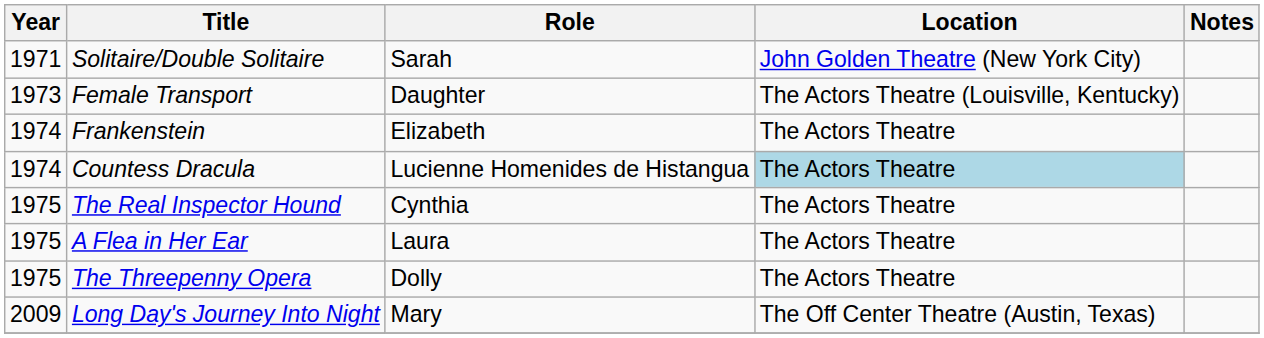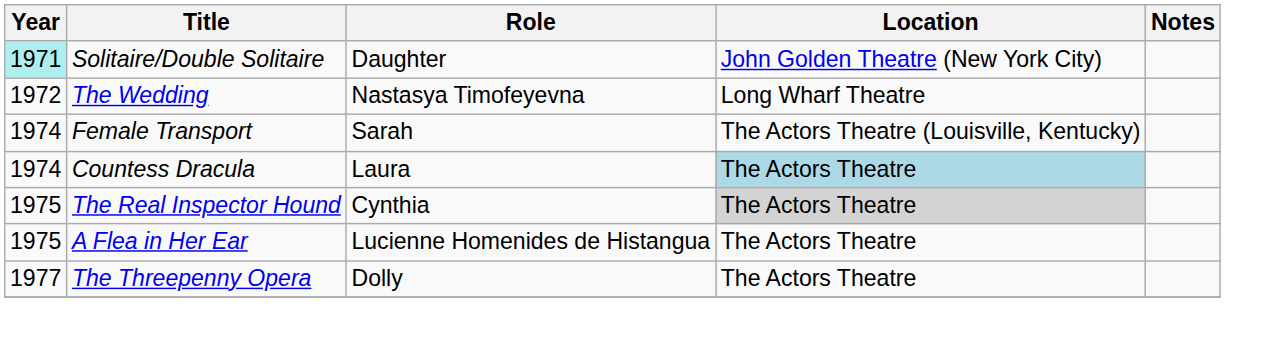Solitaire/Double Solitaire | Year: no background -> paleturquoise background
Solitaire/Double Solitaire | Role: Sarah -> Daughter
+ row: 1972 | The Wedding | Nastasya Timofeyevna | Long Wharf Theatre
Female Transport | Year: 1973 -> 1974
Female Transport | Role: Daughter -> Sarah
- row: 1974 | Frankenstein | Elizabeth | The Actors Theatre
Countess Dracula | Role: Lucienne Homenides de Histangua -> Laura
The Real Inspector Hound | Location: no background -> lightgrey background
A Flea in Her Ear | Role: Laura -> Lucienne Homenides de Histangua
The Threepenny Opera | Year: 1975 -> 1977
- row: 2009 | Long Day's Journey Into Night | Mary | The Off Center Theatre (Austin, Texas)
